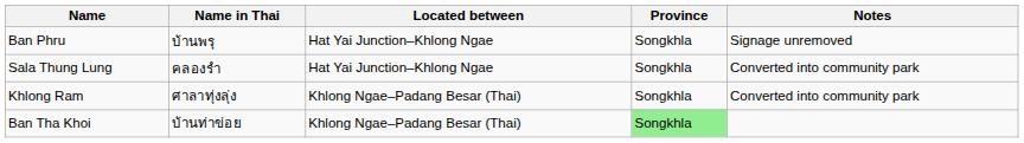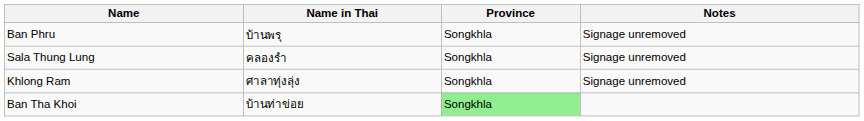- column: Located between | Hat Yai Junction–Khlong Ngae | Hat Yai Junction–Khlong Ngae | Khlong Ngae–Padang Besar (Thai) | Khlong Ngae–Padang Besar (Thai)
Sala Thung Lung | Notes: Converted into community park -> Signage unremoved
Khlong Ram | Notes: Converted into community park -> Signage unremoved
